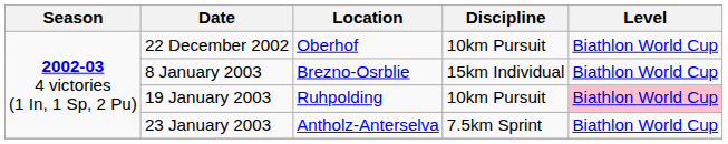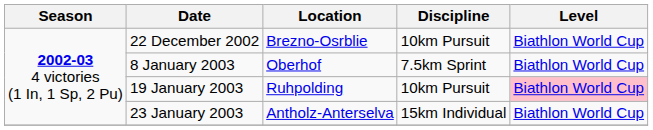22 December 2002 | Location: Oberhof -> Brezno-Osrblie
8 January 2003 | Location: Brezno-Osrblie -> Oberhof
8 January 2003 | Discipline: 15km Individual -> 7.5km Sprint
23 January 2003 | Discipline: 7.5km Sprint -> 15km Individual
